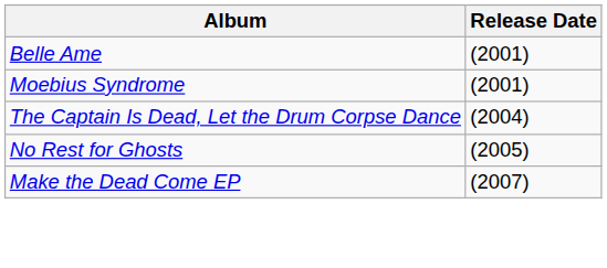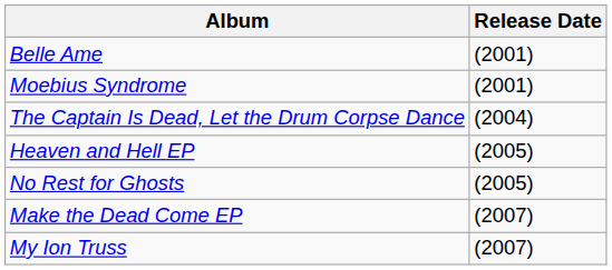+ row: Heaven and Hell EP | (2005)
+ row: My Ion Truss | (2007)
